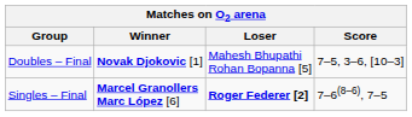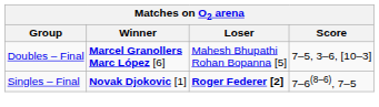Doubles – Final | Winner: Novak Djokovic [1] -> Marcel Granollers Marc López [6]
Singles – Final | Winner: Marcel Granollers Marc López [6] -> Novak Djokovic [1]
